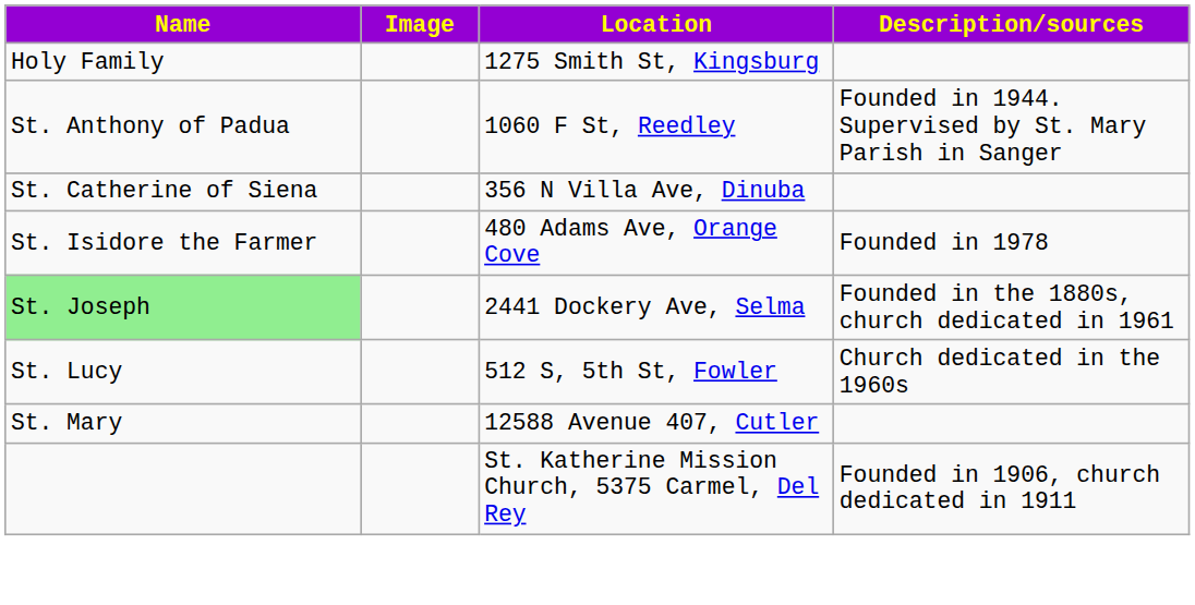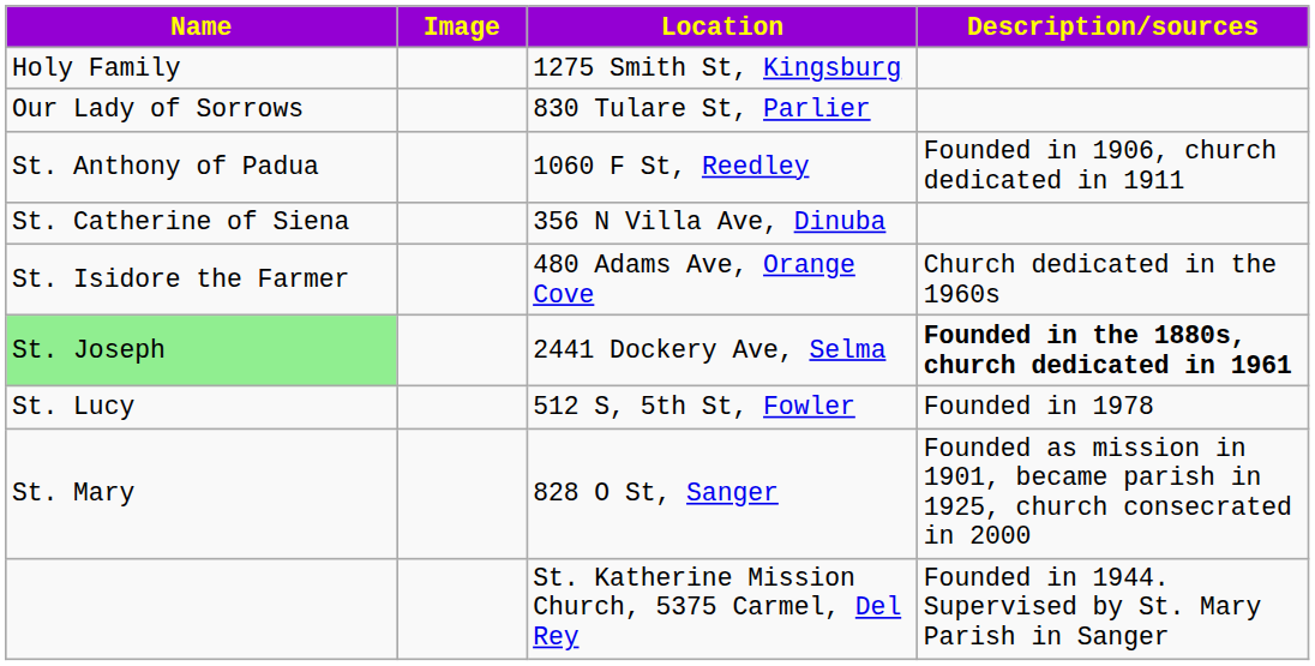+ row: Our Lady of Sorrows | 830 Tulare St, Parlier
1060 F St, Reedley | Description/sources: Founded in 1944. Supervised by St. Mary Parish in Sanger -> Founded in 1906, church dedicated in 1911
480 Adams Ave, Orange Cove | Description/sources: Founded in 1978 -> Church dedicated in the 1960s
2441 Dockery Ave, Selma | Description/sources: normal -> bold
512 S, 5th St, Fowler | Description/sources: Church dedicated in the 1960s -> Founded in 1978
- row: St. Mary | 12588 Avenue 407, Cutler
+ row: St. Mary | 828 O St, Sanger | Founded as mission in 1901, became parish in 1925, church consecrated in 2000
St. Katherine Mission Church, 5375 Carmel, Del Rey | Description/sources: Founded in 1906, church dedicated in 1911 -> Founded in 1944. Supervised by St. Mary Parish in Sanger
